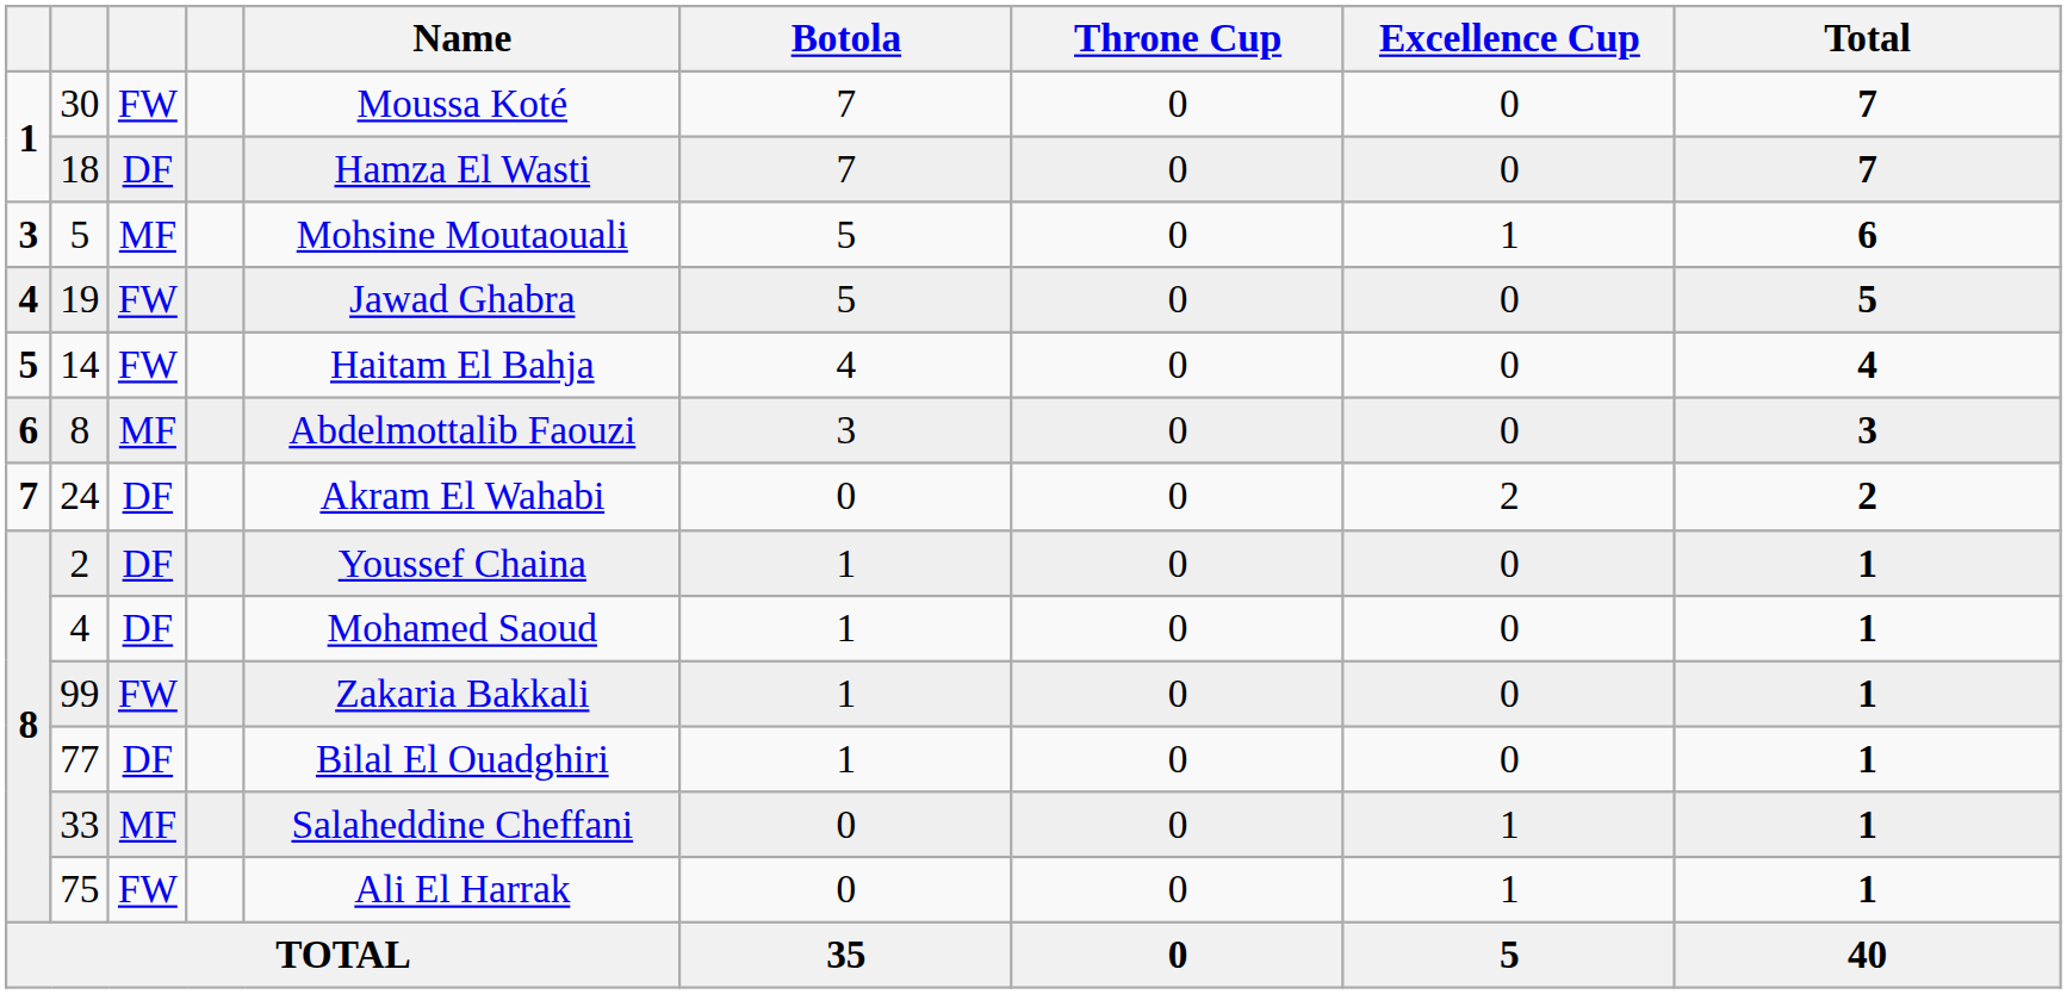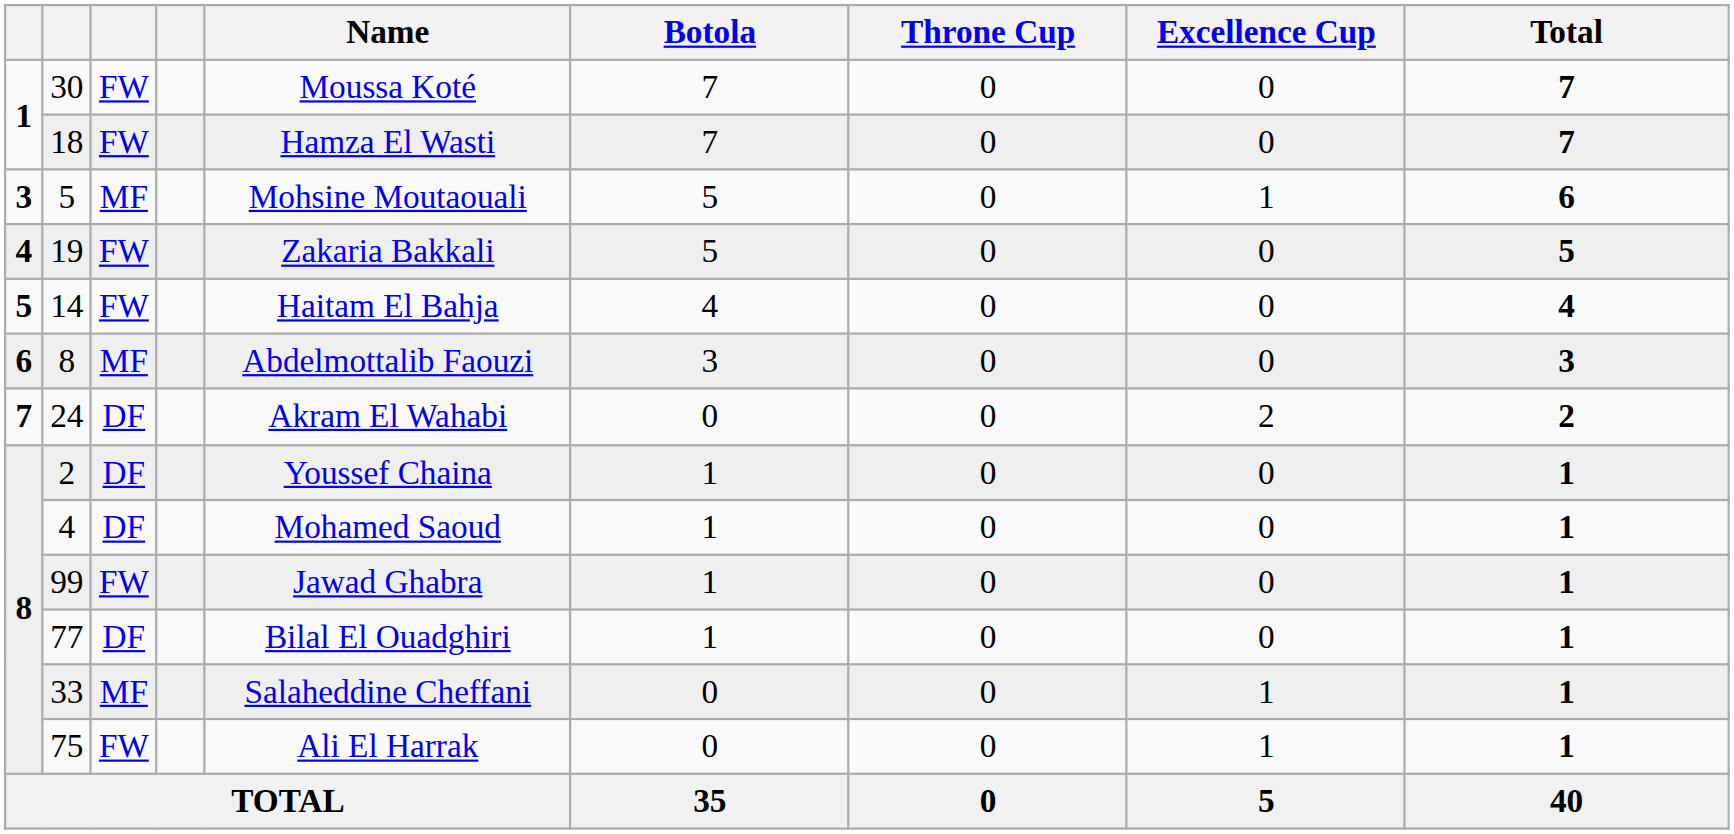18 | column 3: DF -> FW
19 | Name: Jawad Ghabra -> Zakaria Bakkali
99 | Name: Zakaria Bakkali -> Jawad Ghabra
